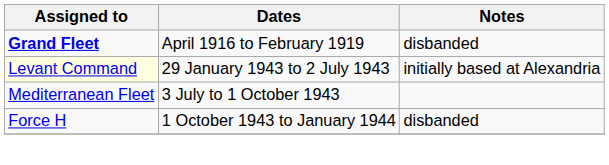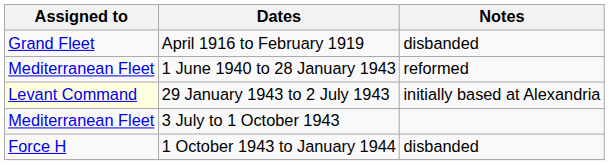April 1916 to February 1919 | Assigned to: bold -> normal
+ row: Mediterranean Fleet | 1 June 1940 to 28 January 1943 | reformed
